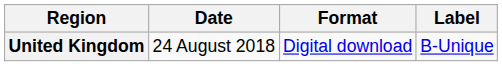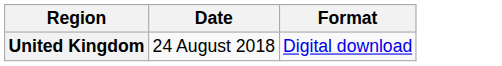- column: Label | B-Unique
